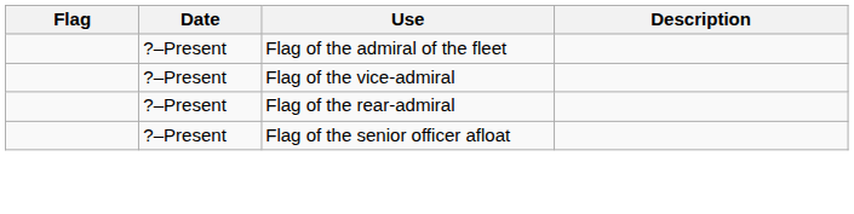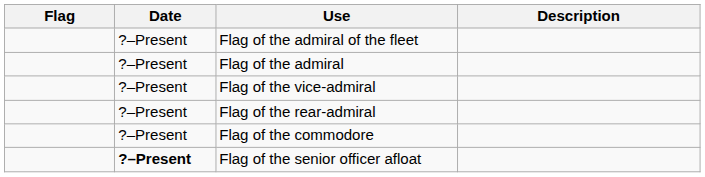+ row: ?–Present | Flag of the admiral
+ row: ?–Present | Flag of the commodore
Flag of the senior officer afloat | Date: normal -> bold
